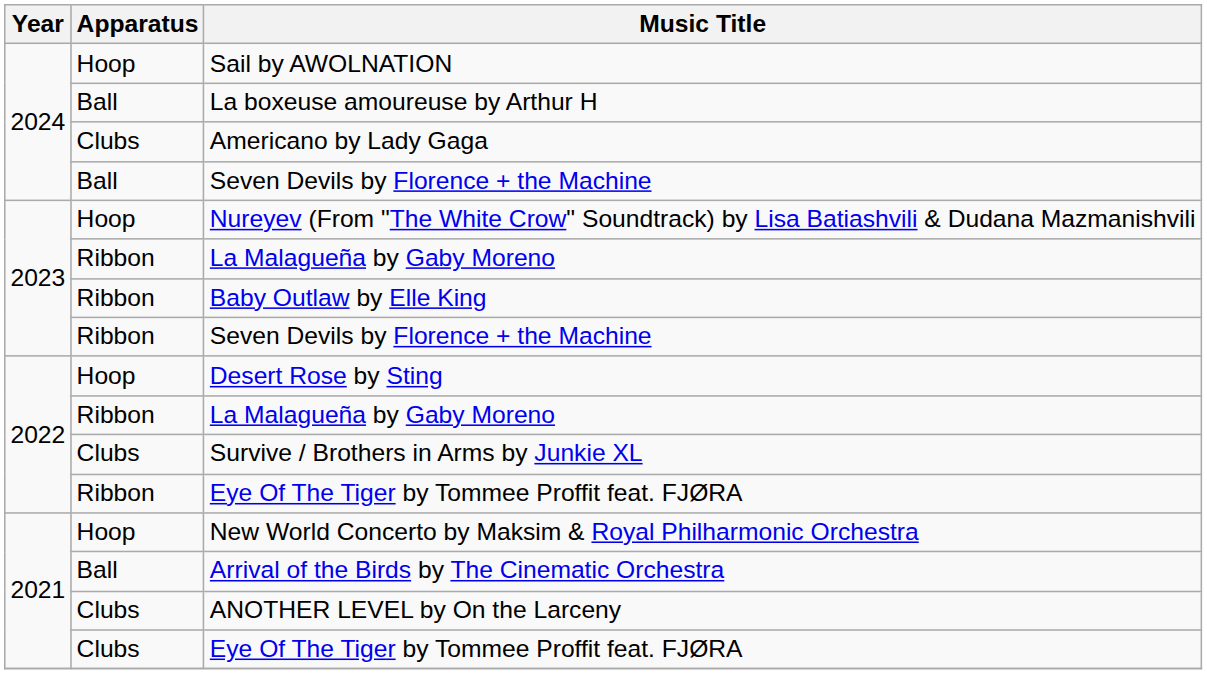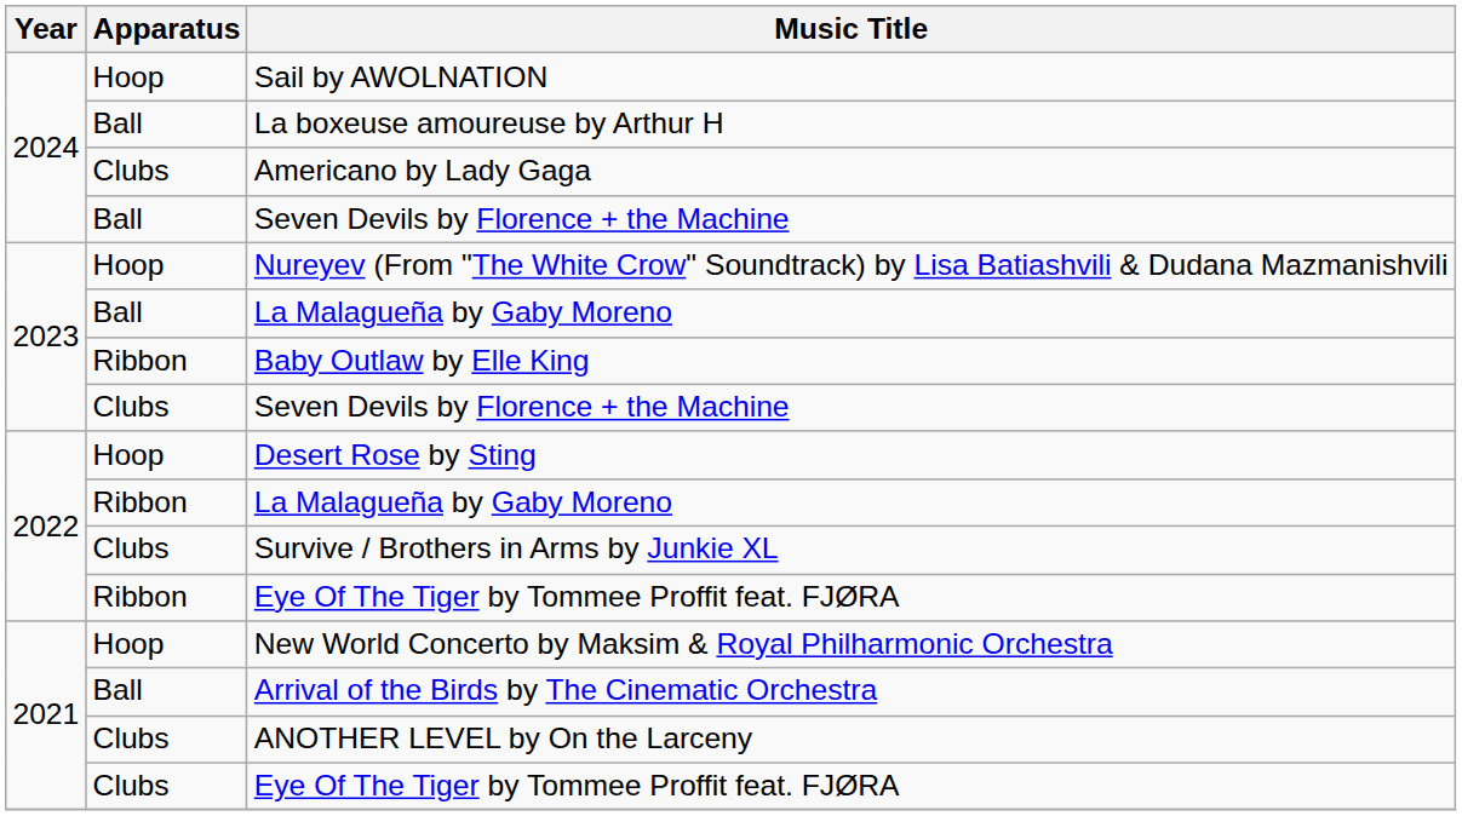2023 / La Malagueña by Gaby Moreno | Apparatus: Ribbon -> Ball
2023 / Seven Devils by Florence + the Machine | Apparatus: Ribbon -> Clubs
